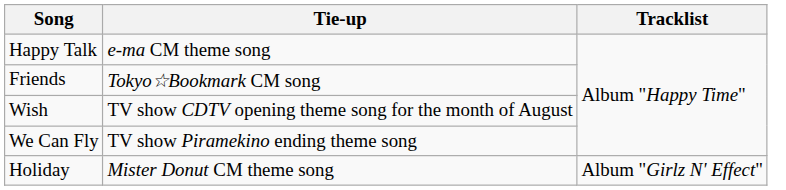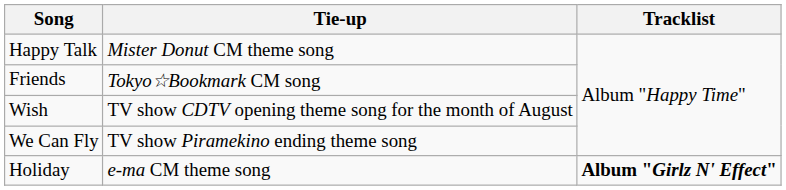Happy Talk | Tie-up: e-ma CM theme song -> Mister Donut CM theme song
Holiday | Tie-up: Mister Donut CM theme song -> e-ma CM theme song
Holiday | Tracklist: normal -> bold
